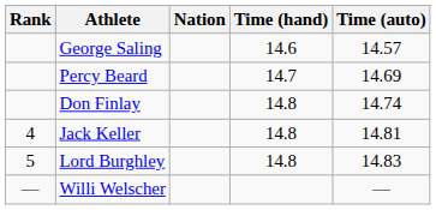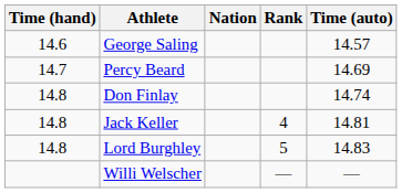columns swapped: Rank <-> Time (hand)
